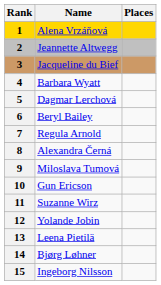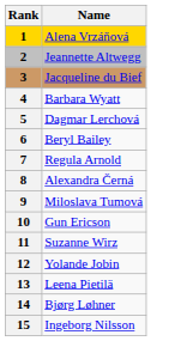- column: Places
